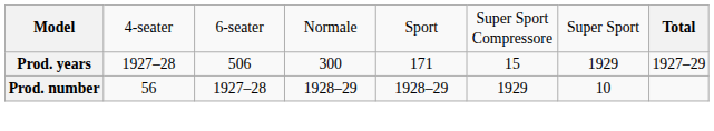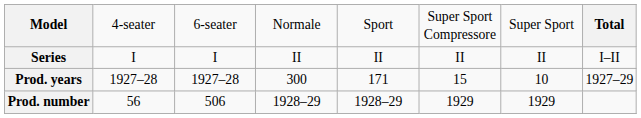+ row: Series | I | I | II | II | II | II | I–II
Prod. years | column 3: 506 -> 1927–28
Prod. years | column 7: 1929 -> 10
Prod. number | column 3: 1927–28 -> 506
Prod. number | column 7: 10 -> 1929
